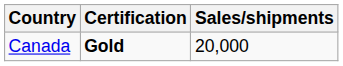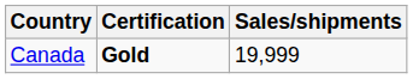Canada | Sales/shipments: 20,000 -> 19,999
